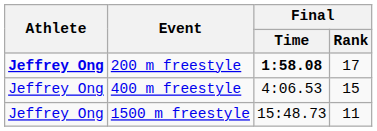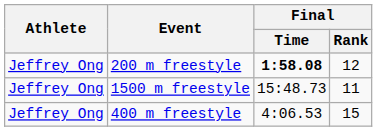200 m freestyle | Athlete: bold -> normal
200 m freestyle | Final / Rank: 17 -> 12
rows swapped: 400 m freestyle <-> 1500 m freestyle
